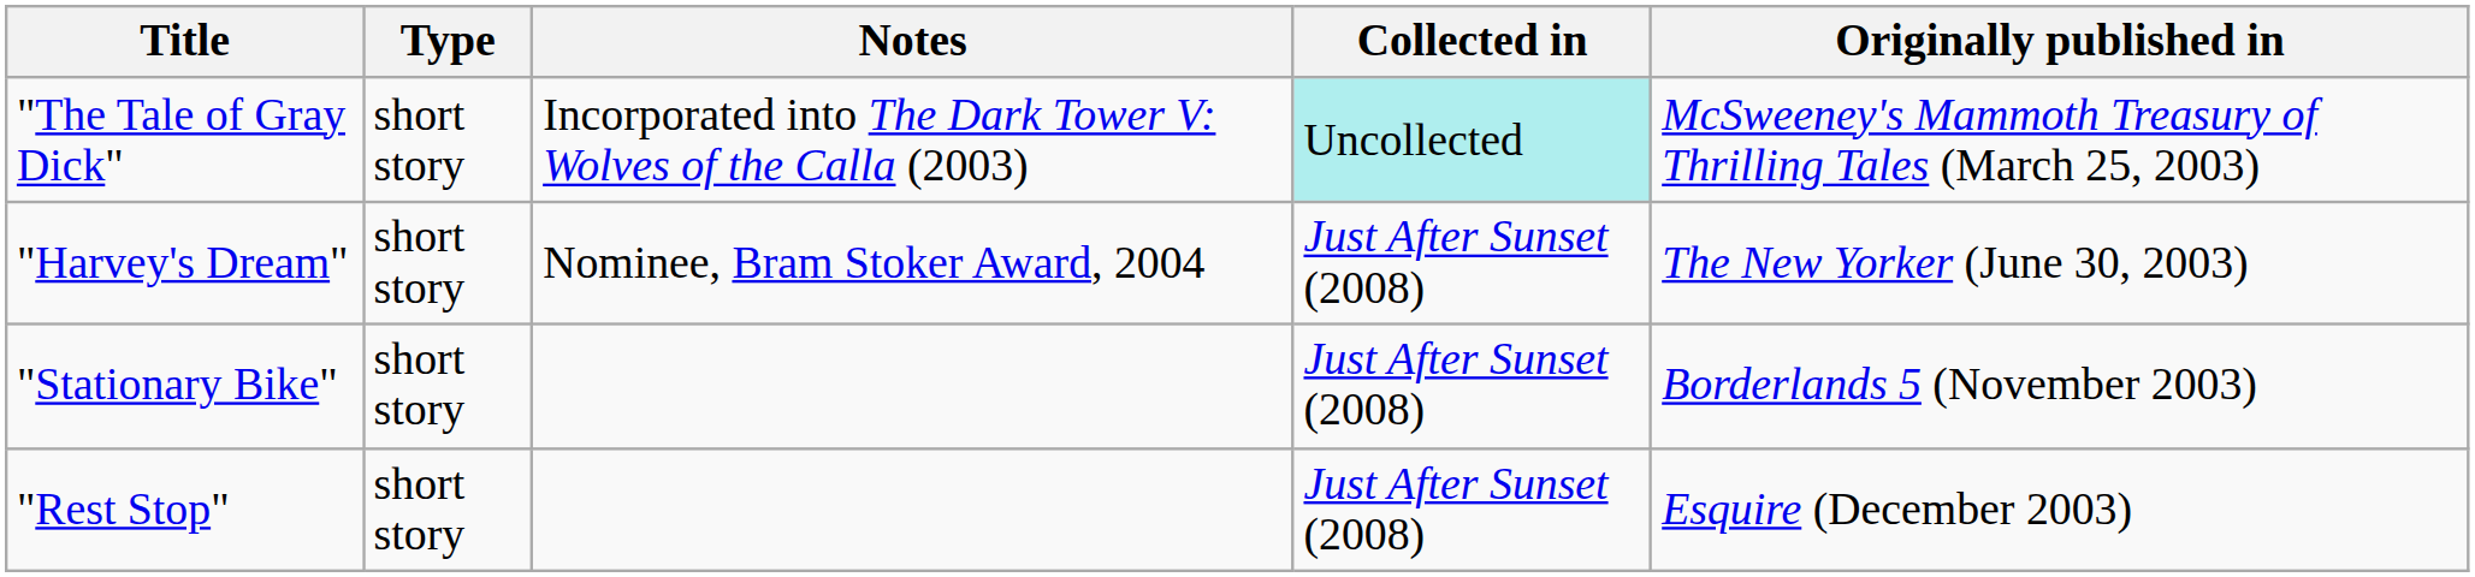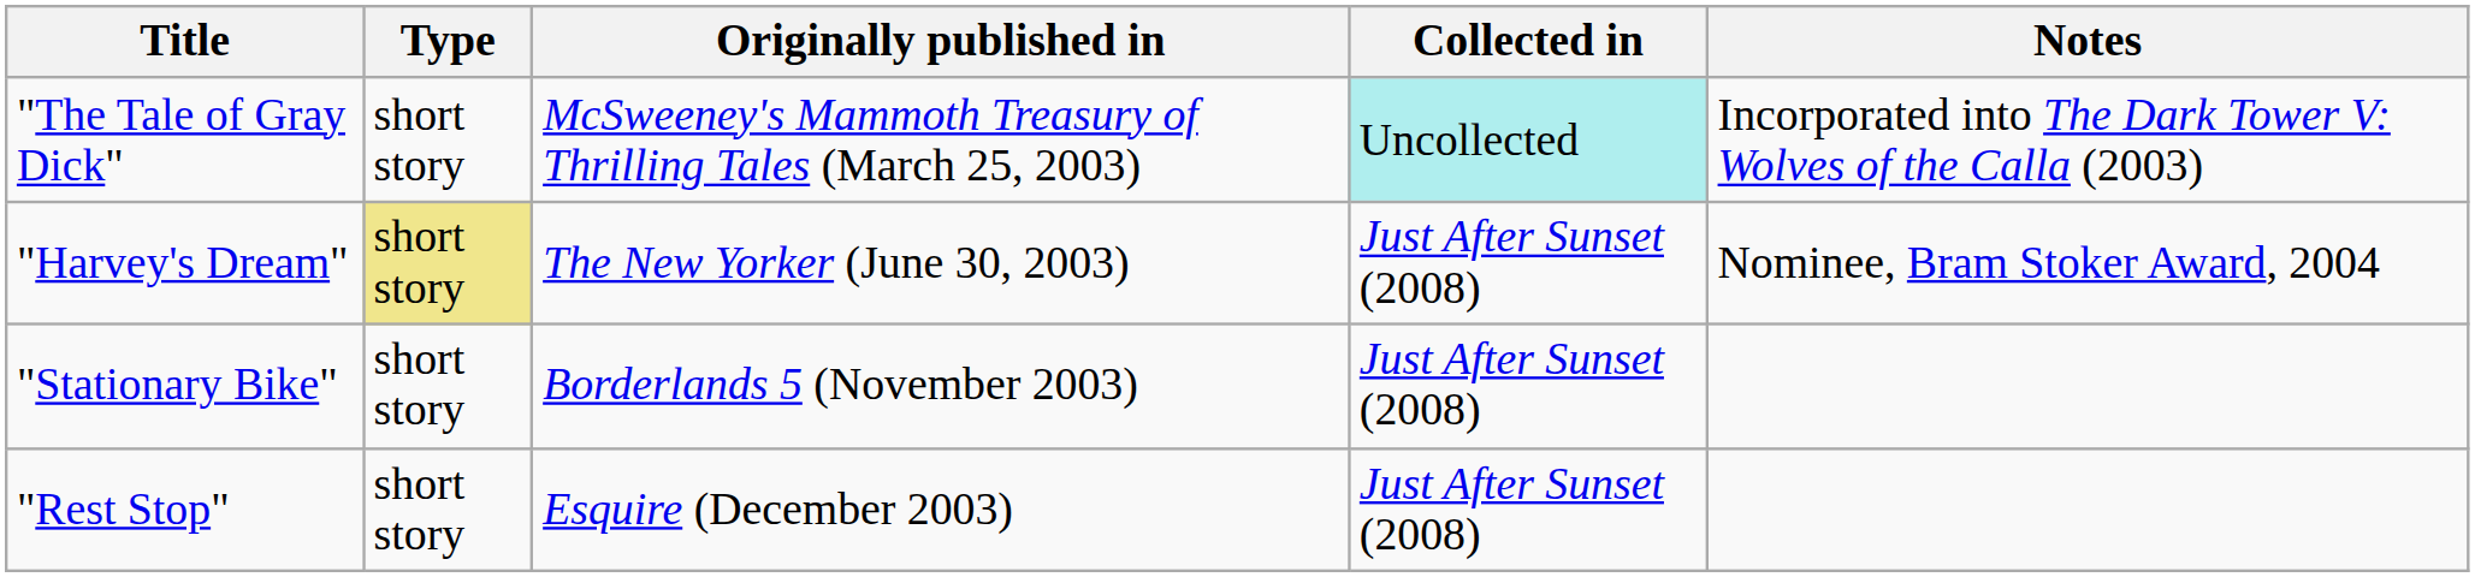columns swapped: Originally published in <-> Notes
"Harvey's Dream" | Type: no background -> khaki background
